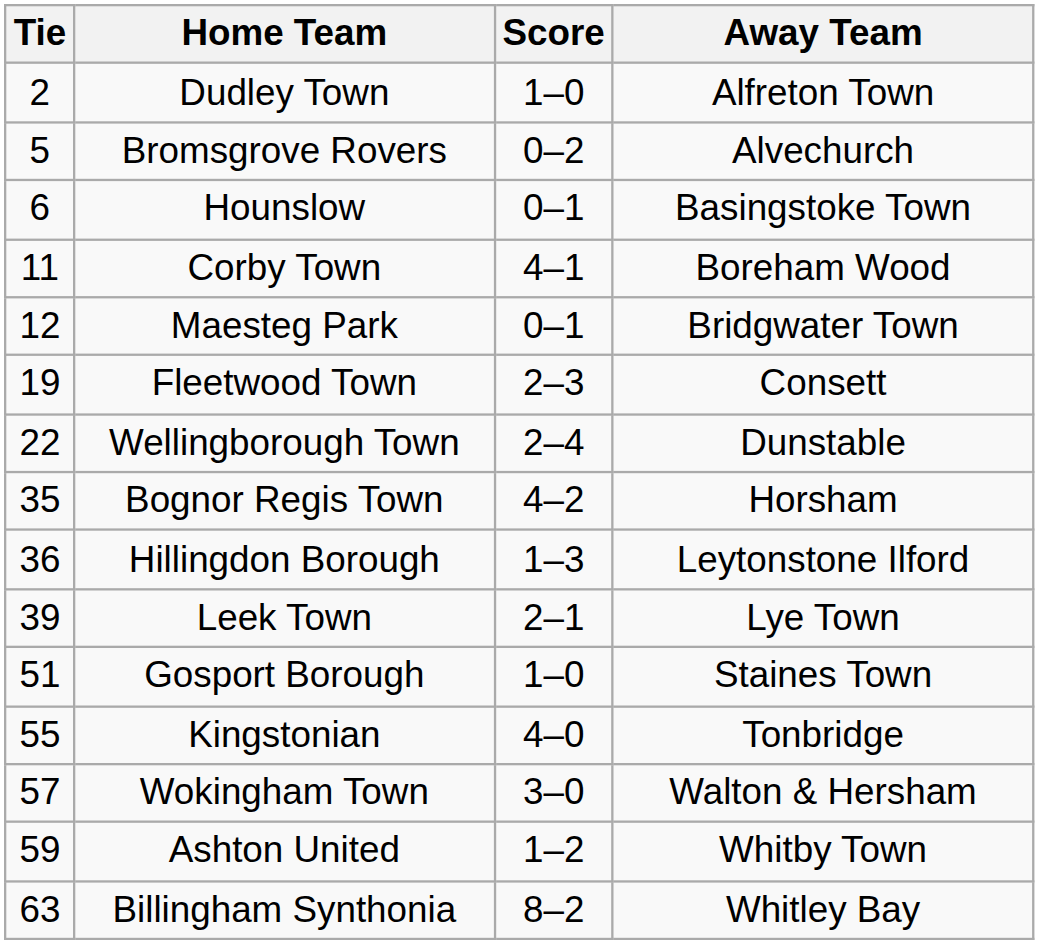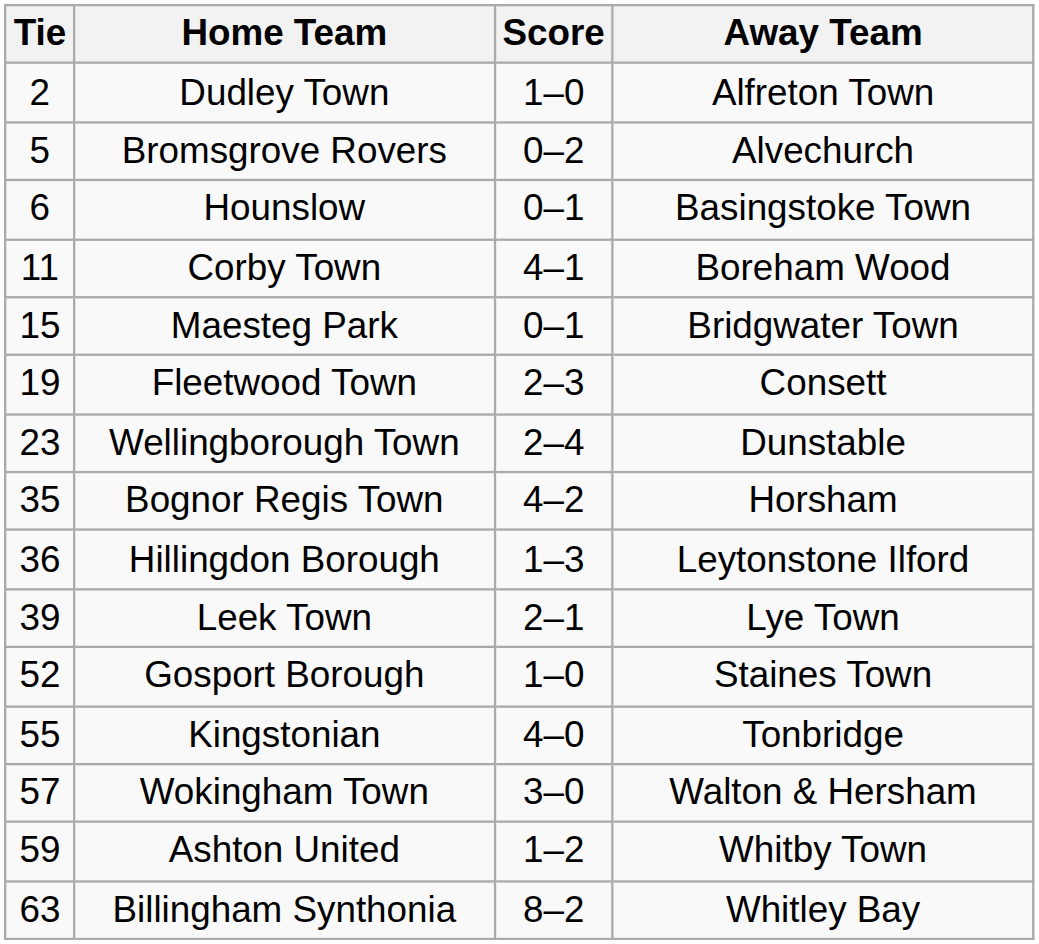Maesteg Park | Tie: 12 -> 15
Wellingborough Town | Tie: 22 -> 23
Gosport Borough | Tie: 51 -> 52
